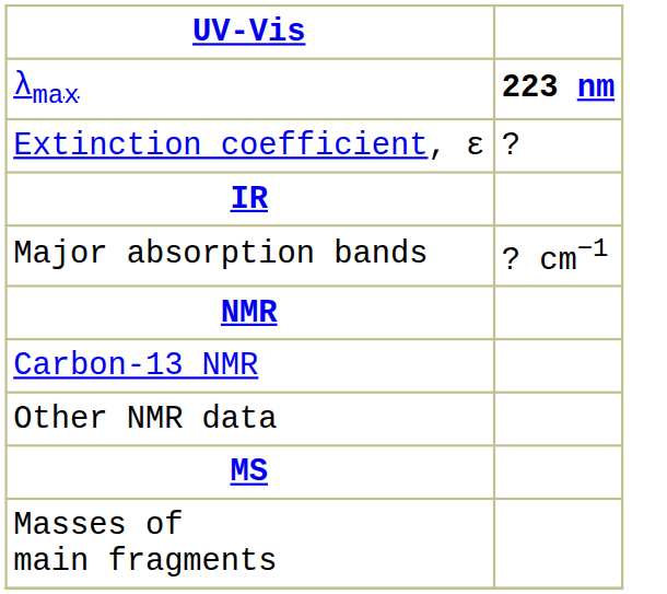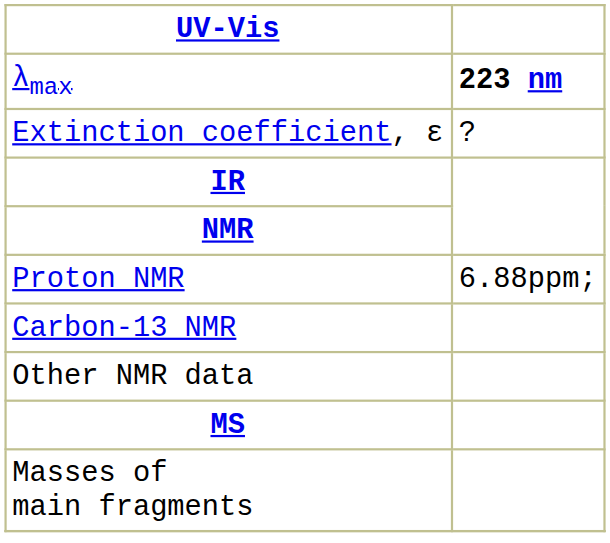- row: Major absorption bands | ? cm−1
+ row: Proton NMR | 6.88ppm;
